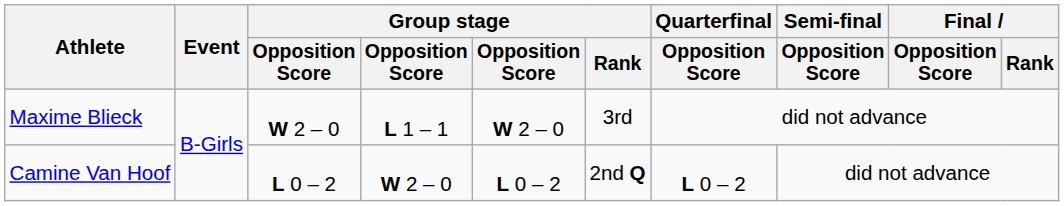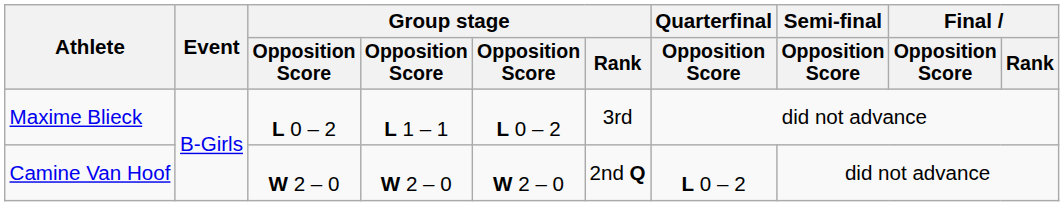Maxime Blieck | column 3: W 2 – 0 -> L 0 – 2
Maxime Blieck | column 5: W 2 – 0 -> L 0 – 2
Camine Van Hoof | column 3: L 0 – 2 -> W 2 – 0
Camine Van Hoof | column 5: L 0 – 2 -> W 2 – 0
